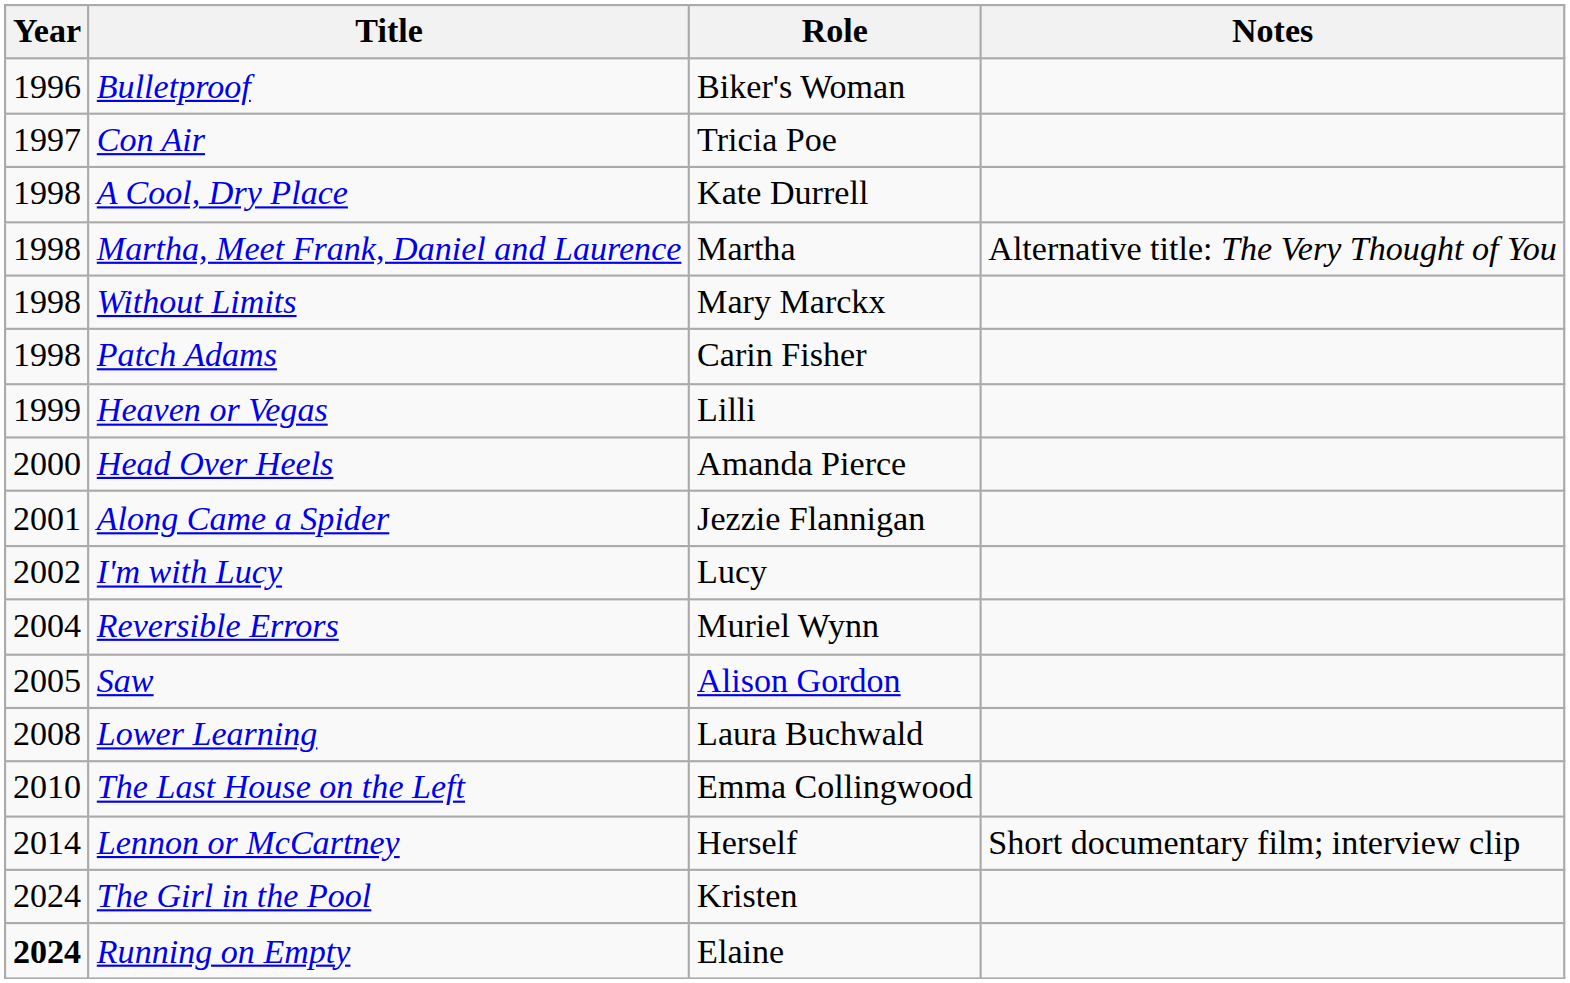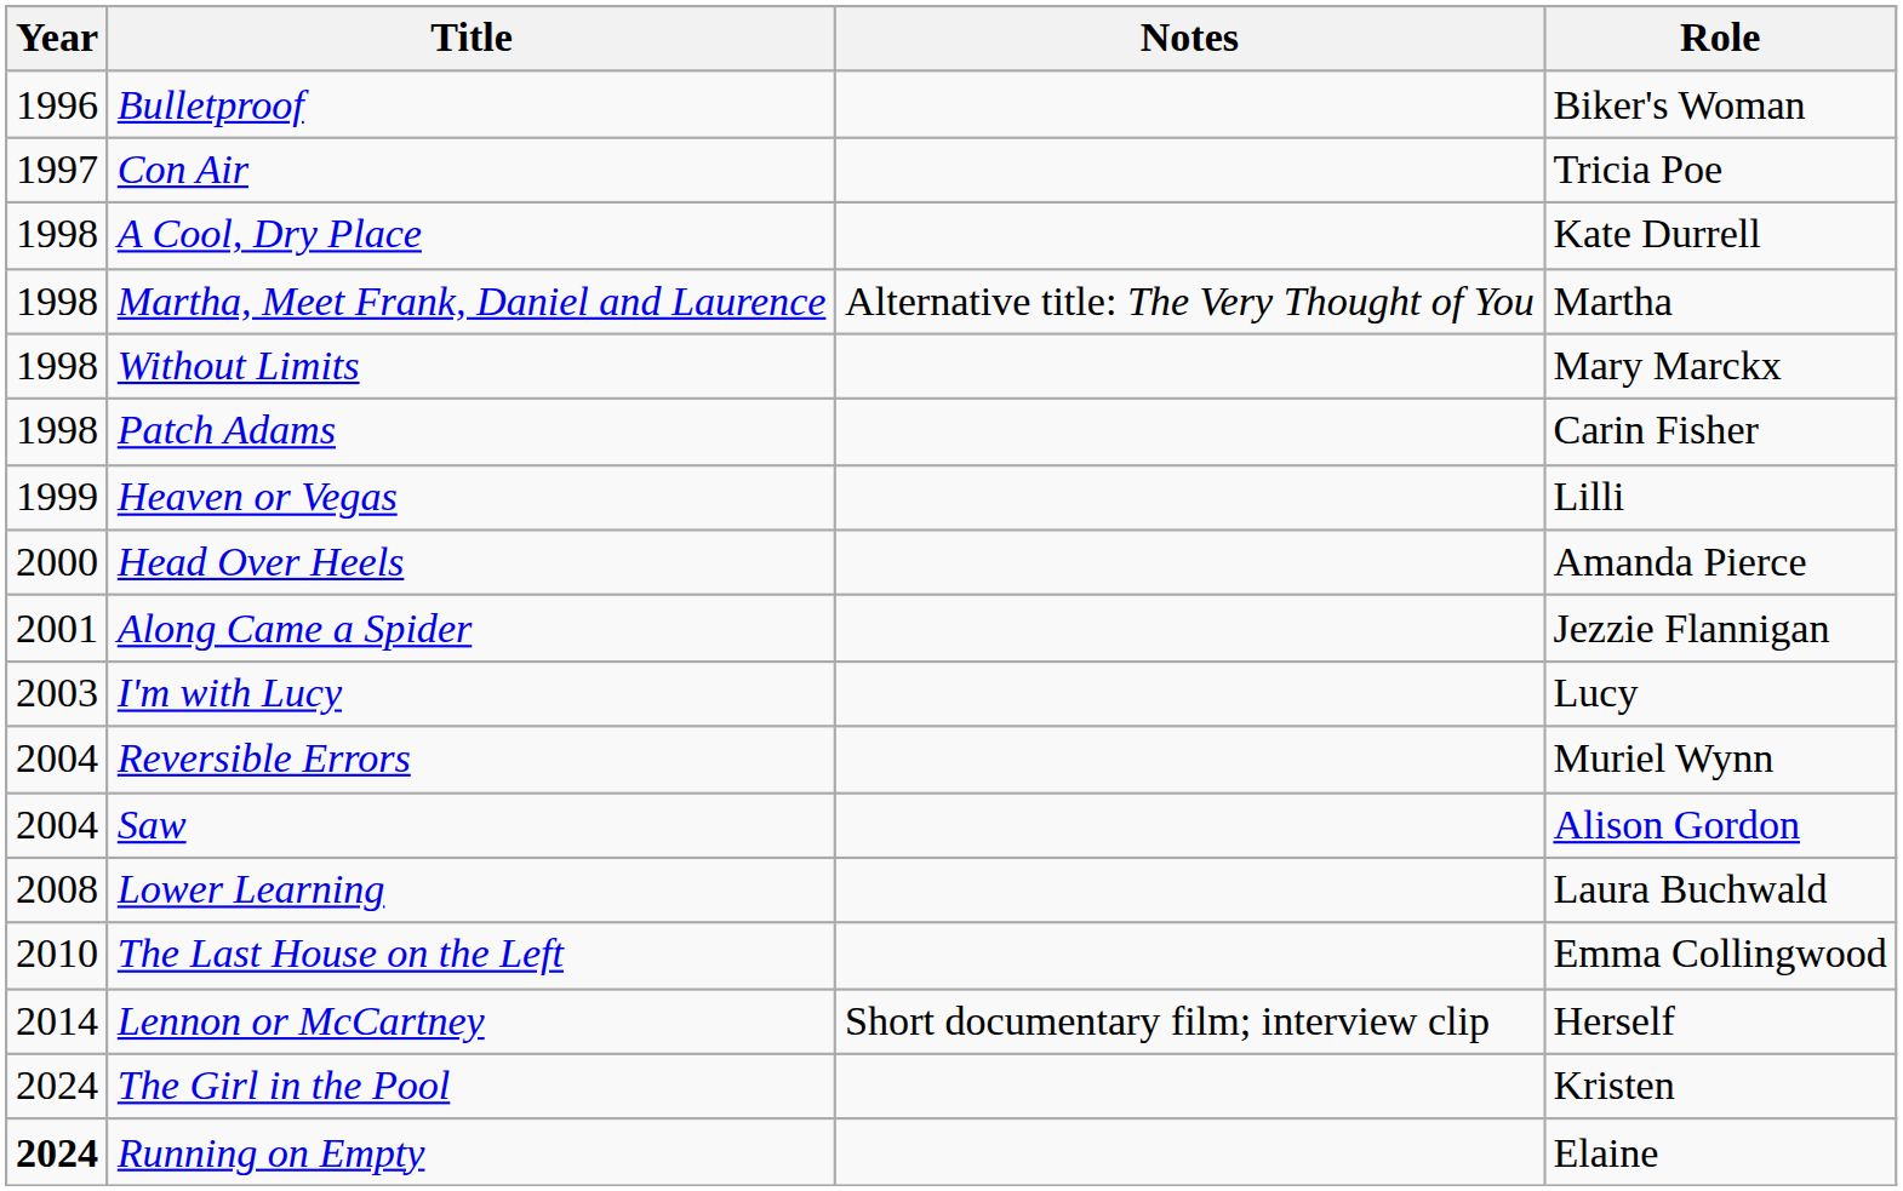columns swapped: Role <-> Notes
I'm with Lucy | Year: 2002 -> 2003
Saw | Year: 2005 -> 2004
